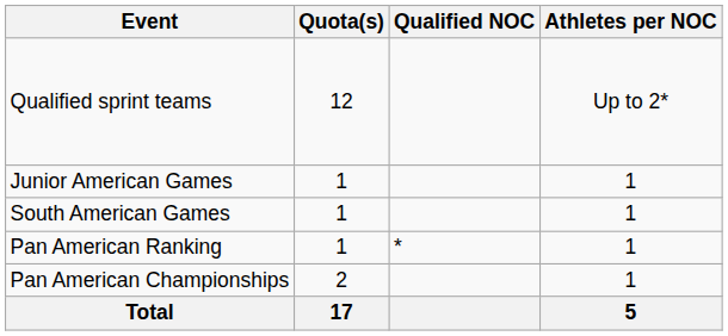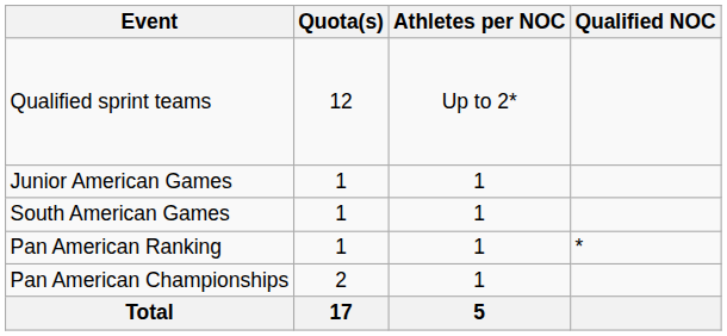columns swapped: Qualified NOC <-> Athletes per NOC
